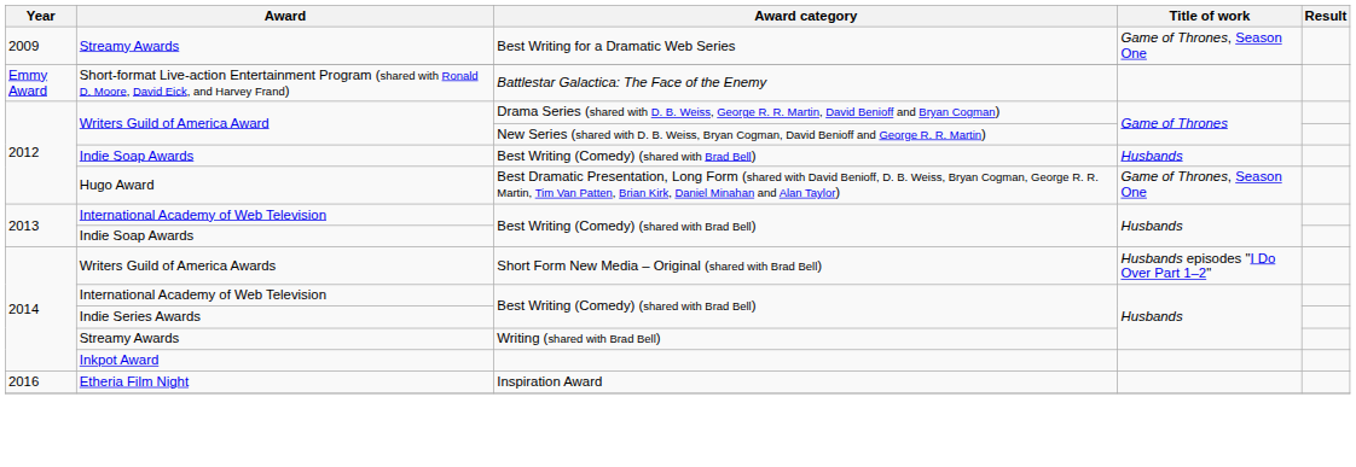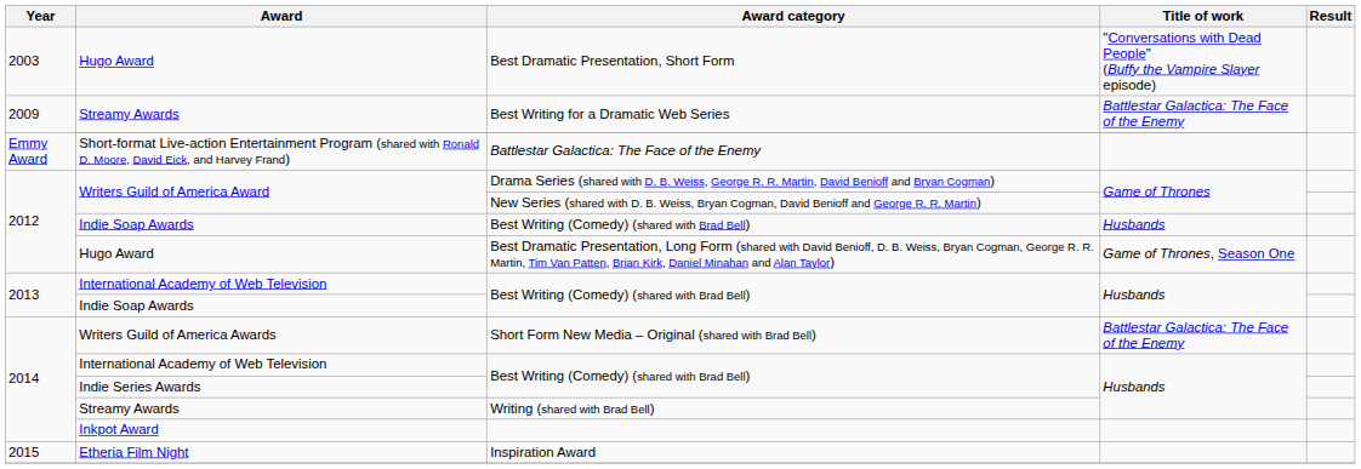+ row: 2003 | Hugo Award | Best Dramatic Presentation, Short Form | "Conversations with Dead People" (Buffy the Vampire Slayer episode)
Best Writing for a Dramatic Web Series | Title of work: Game of Thrones, Season One -> Battlestar Galactica: The Face of the Enemy
Short Form New Media – Original (shared with Brad Bell) | Title of work: Husbands episodes "I Do Over Part 1–2" -> Battlestar Galactica: The Face of the Enemy
Inspiration Award | Year: 2016 -> 2015
